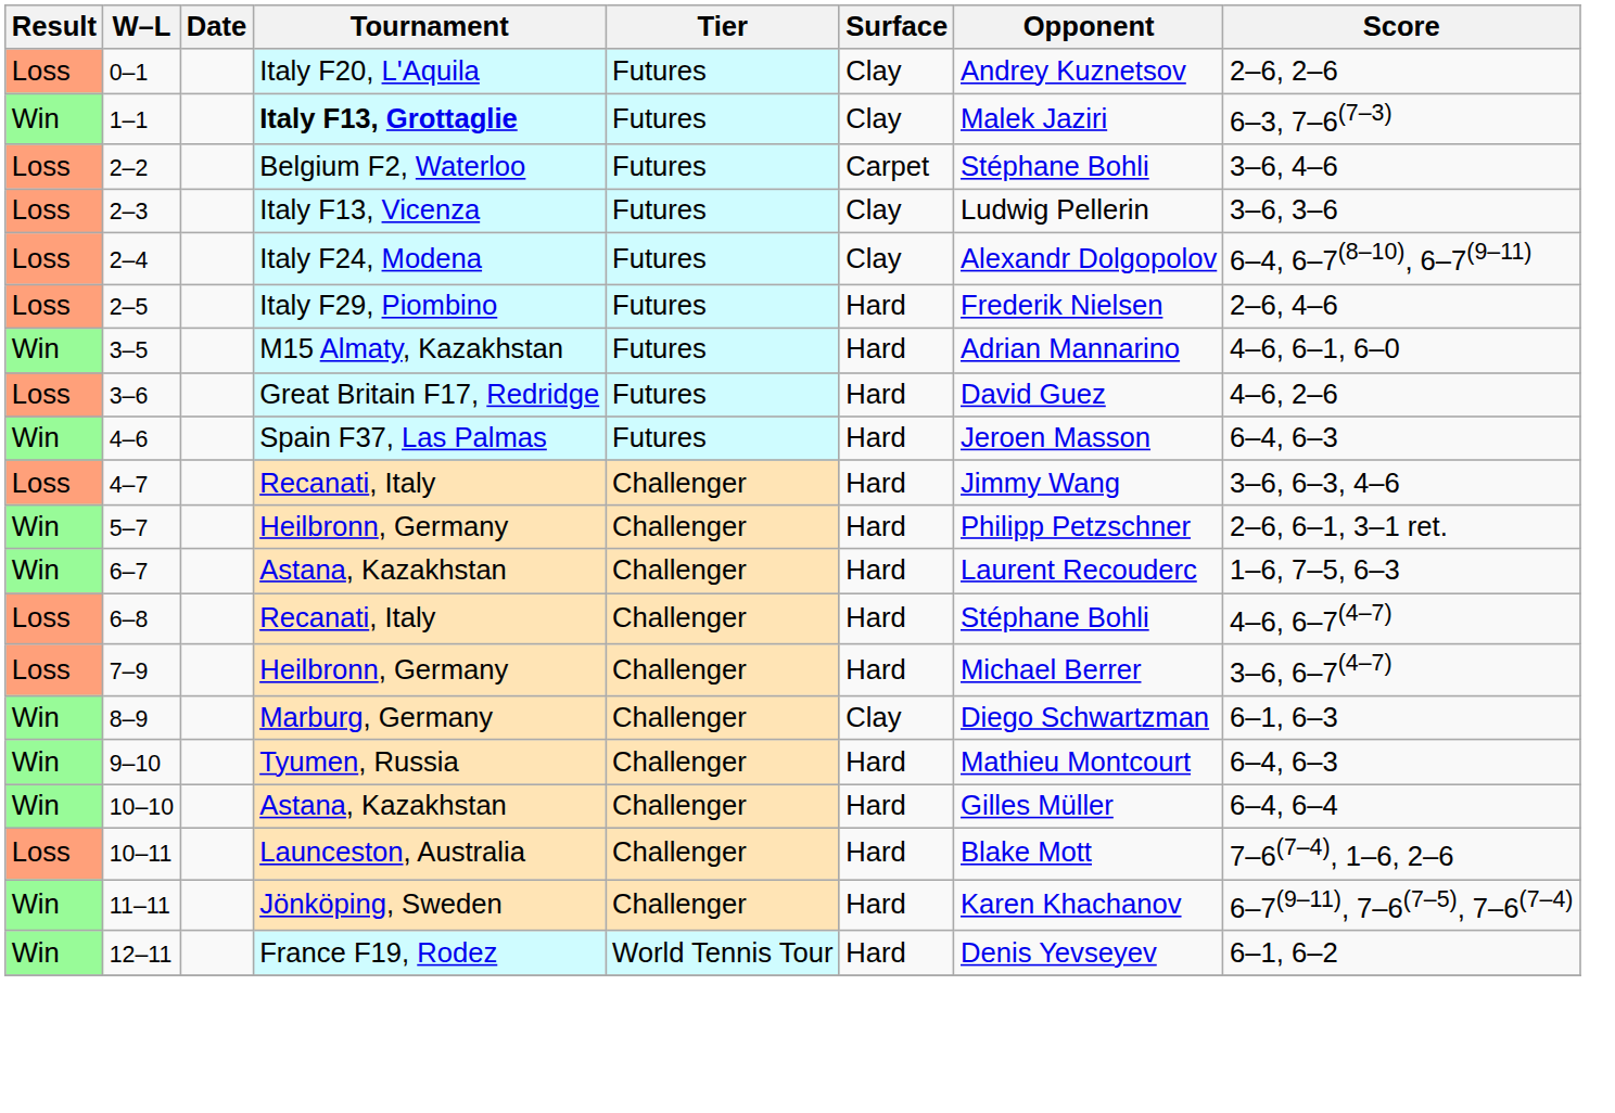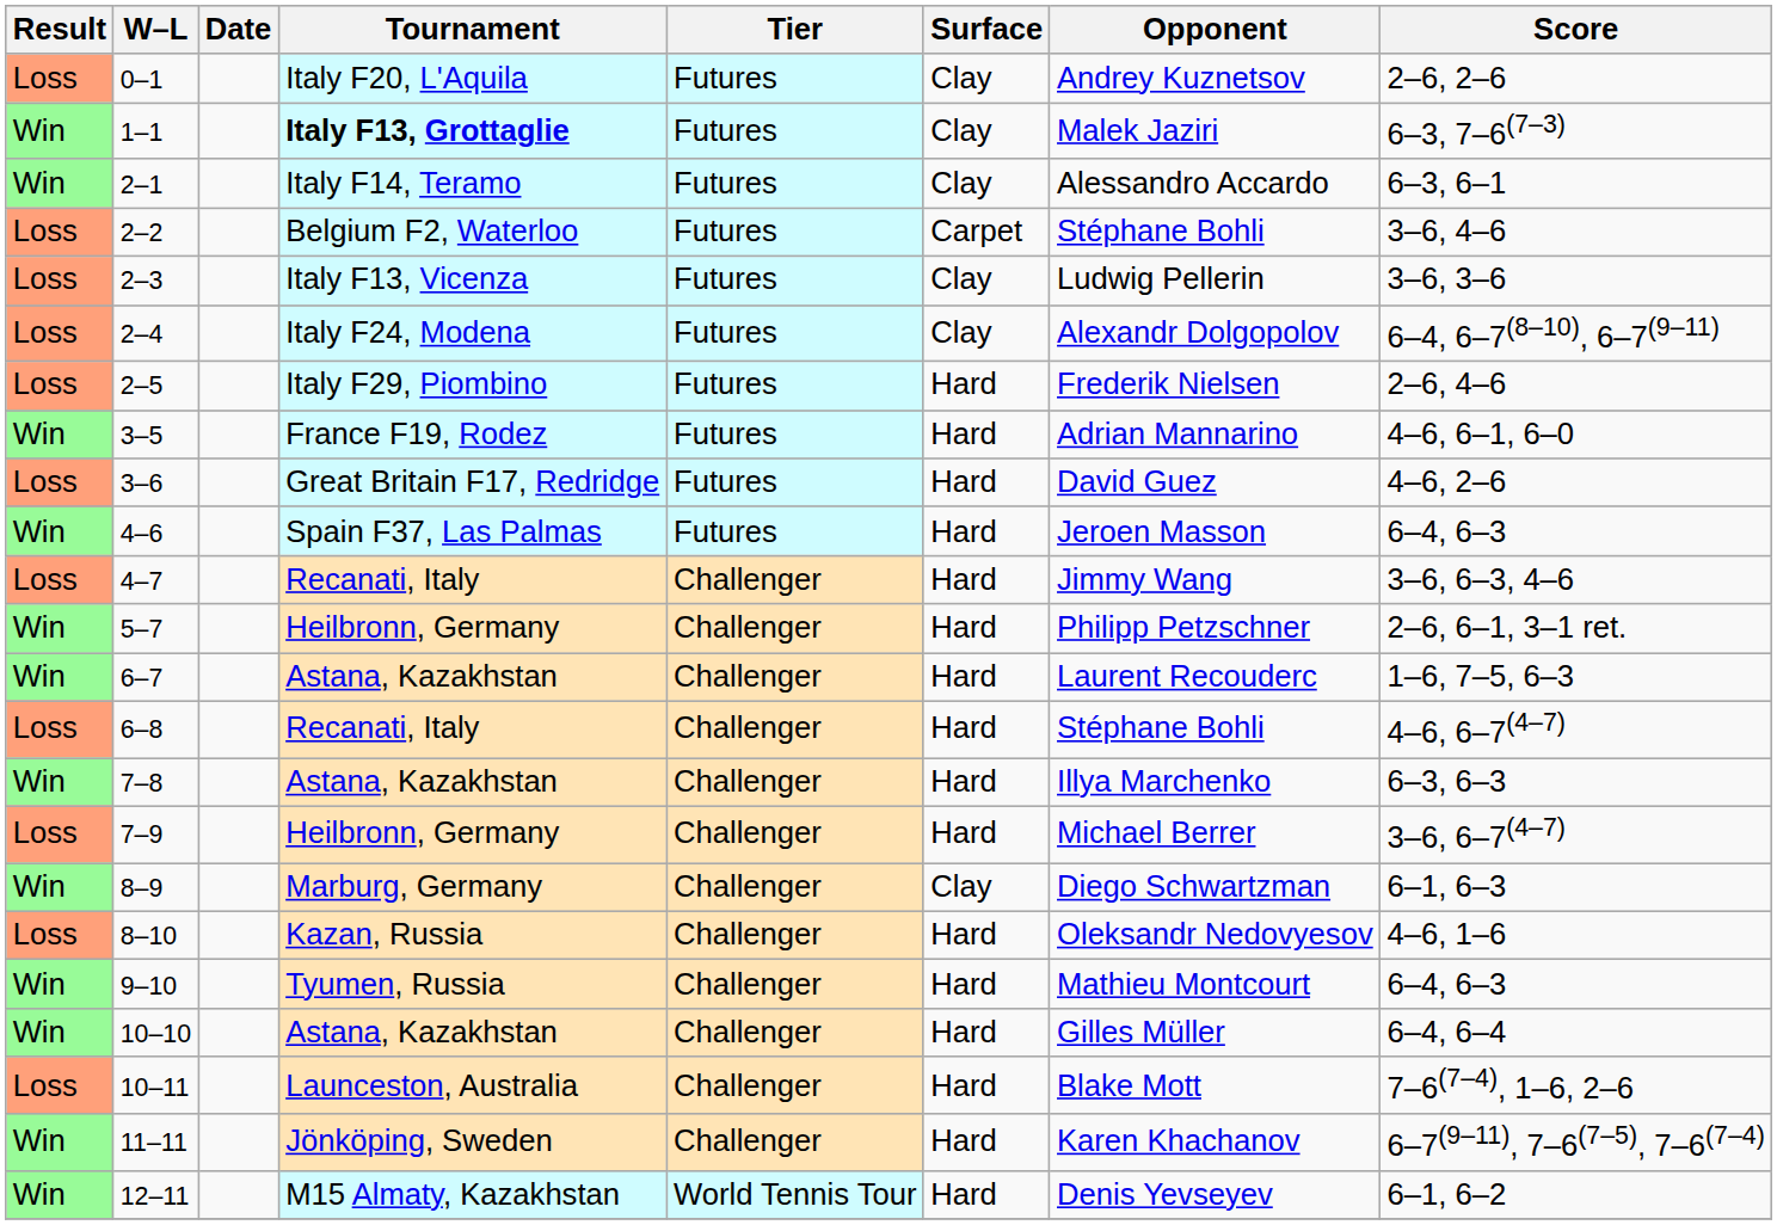+ row: Win | 2–1 | Italy F14, Teramo | Futures | Clay | Alessandro Accardo | 6–3, 6–1
3–5 | Tournament: M15 Almaty, Kazakhstan -> France F19, Rodez
+ row: Win | 7–8 | Astana, Kazakhstan | Challenger | Hard | Illya Marchenko | 6–3, 6–3
+ row: Loss | 8–10 | Kazan, Russia | Challenger | Hard | Oleksandr Nedovyesov | 4–6, 1–6
12–11 | Tournament: France F19, Rodez -> M15 Almaty, Kazakhstan
